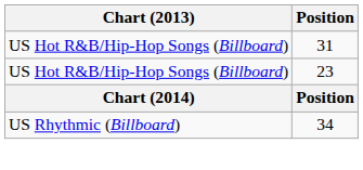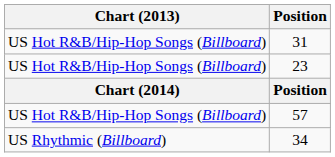+ row: US Hot R&B/Hip-Hop Songs (Billboard) | 57
